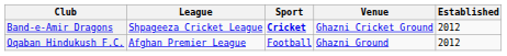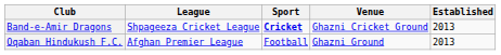Band-e-Amir Dragons | Established: 2012 -> 2013
Oqaban Hindukush F.C. | Established: 2012 -> 2013
